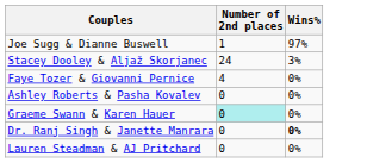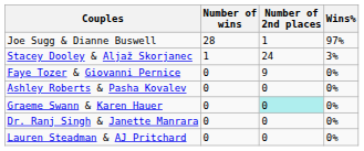+ column: Number of wins | 28 | 1 | 0 | 0 | 0 | 0 | 0
Faye Tozer & Giovanni Pernice | Number of 2nd places: 4 -> 9
Dr. Ranj Singh & Janette Manrara | Wins%: bold -> normal
